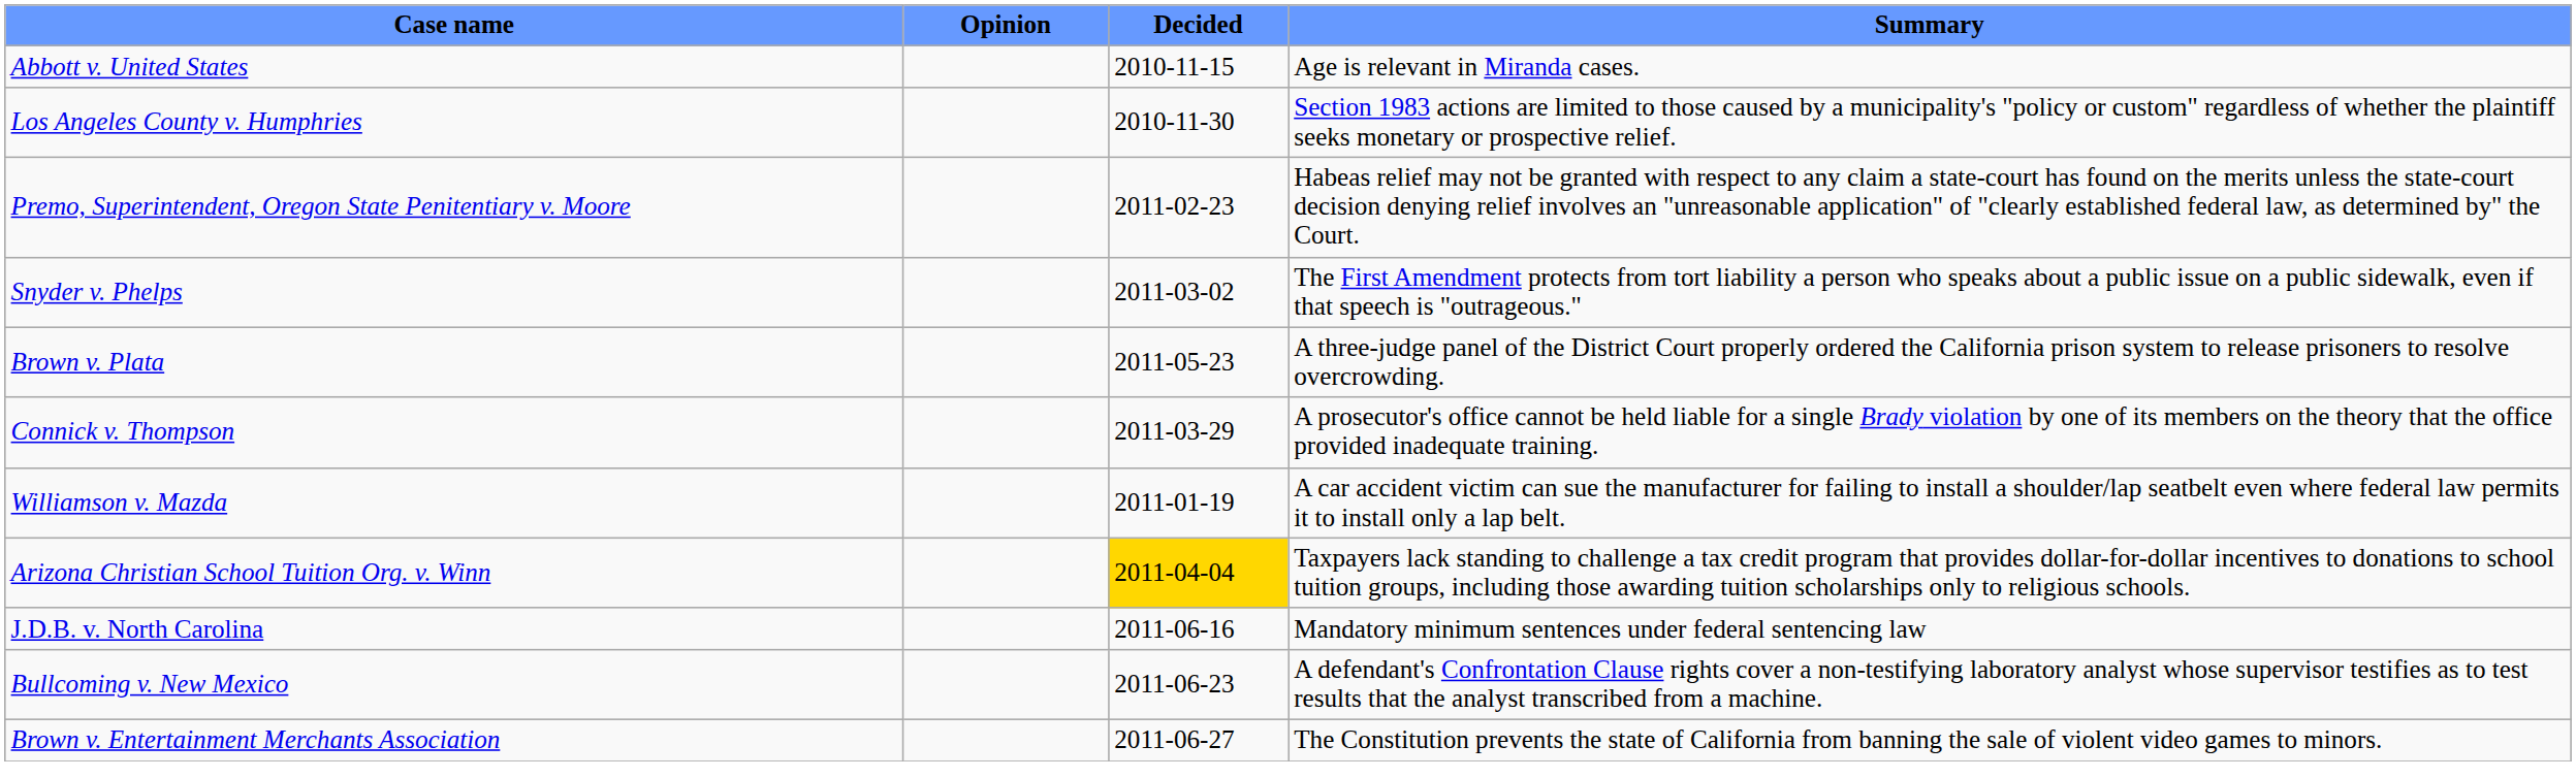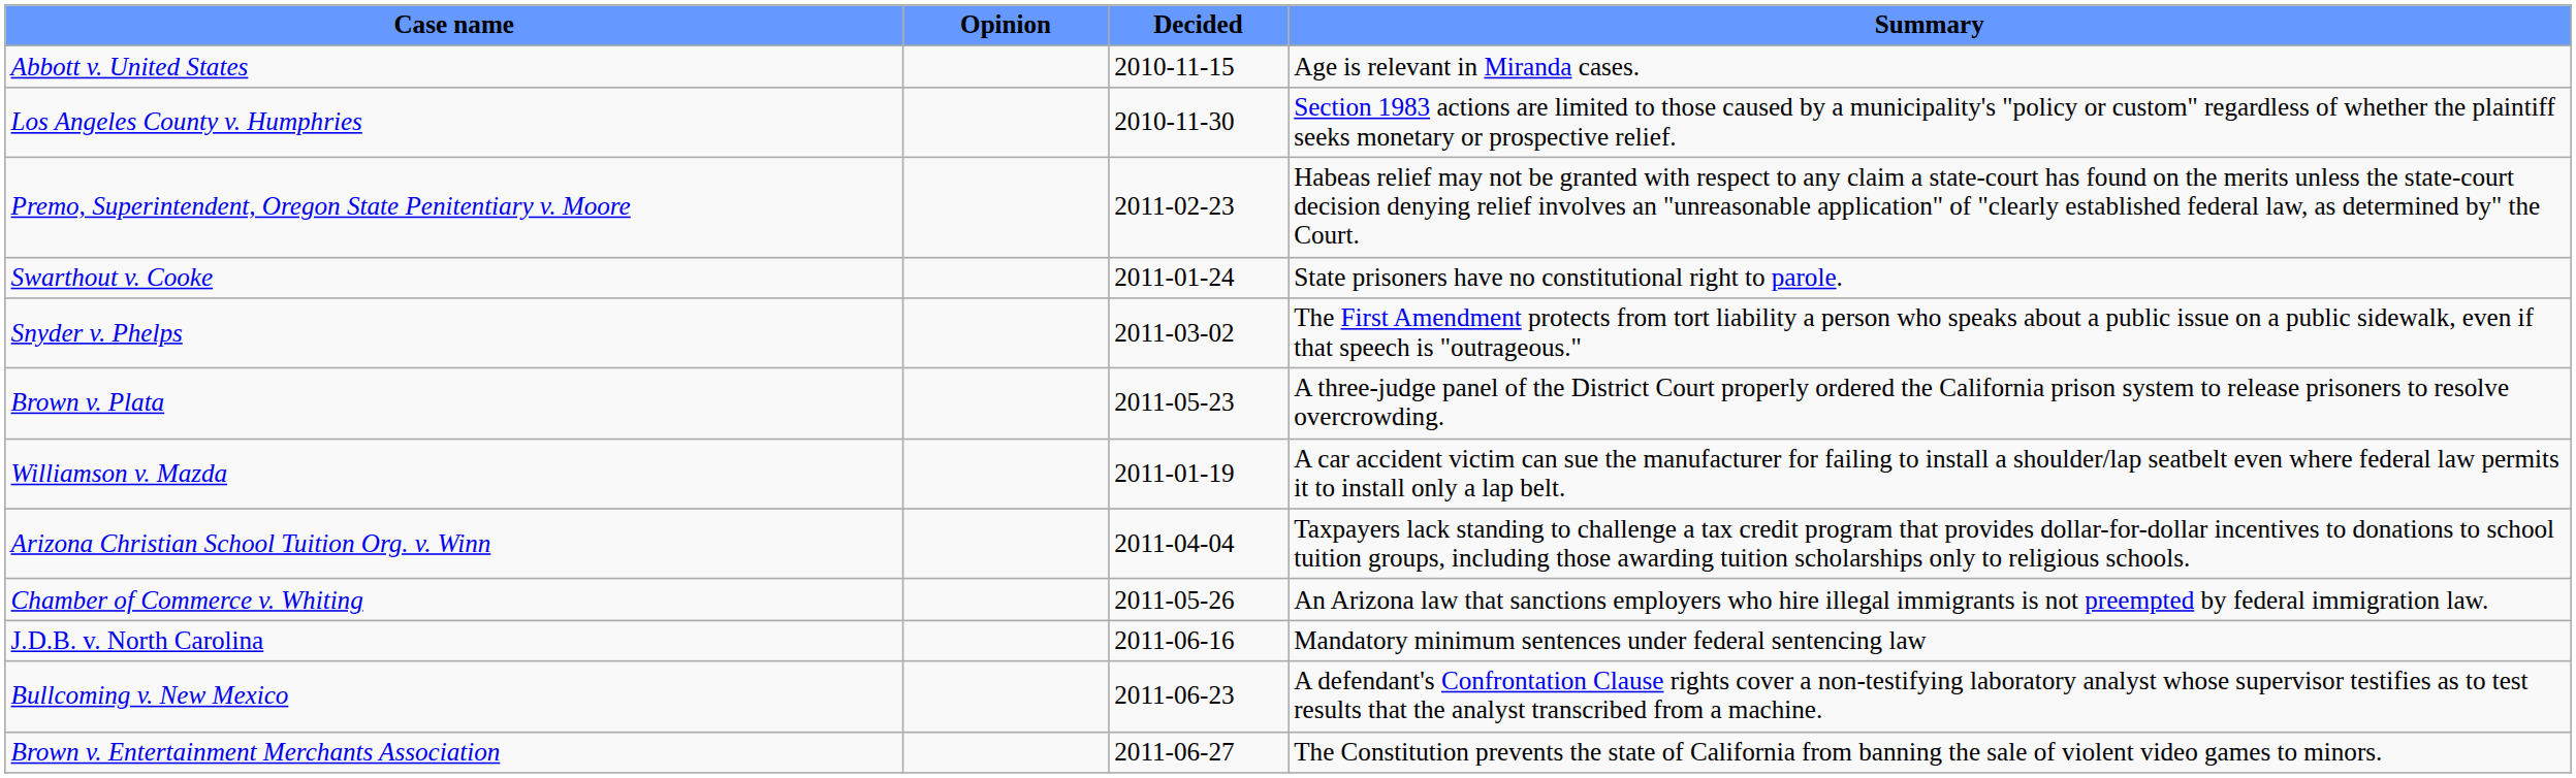+ row: Swarthout v. Cooke | 2011-01-24 | State prisoners have no constitutional right to parole.
- row: Connick v. Thompson | 2011-03-29 | A prosecutor's office cannot be held liable for a single Brady violation by one of its members on the theory that the office provided inadequate training.
Arizona Christian School Tuition Org. v. Winn | Decided: gold background -> no background
+ row: Chamber of Commerce v. Whiting | 2011-05-26 | An Arizona law that sanctions employers who hire illegal immigrants is not preempted by federal immigration law.
